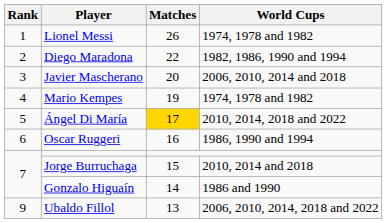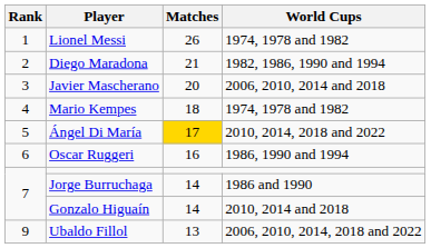Diego Maradona | Matches: 22 -> 21
Mario Kempes | Matches: 19 -> 18
Jorge Burruchaga | Matches: 15 -> 14
Jorge Burruchaga | World Cups: 2010, 2014 and 2018 -> 1986 and 1990
Gonzalo Higuaín | World Cups: 1986 and 1990 -> 2010, 2014 and 2018
